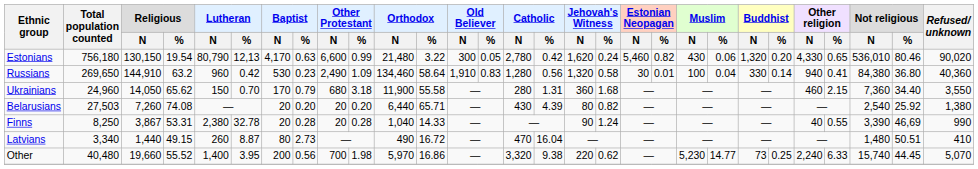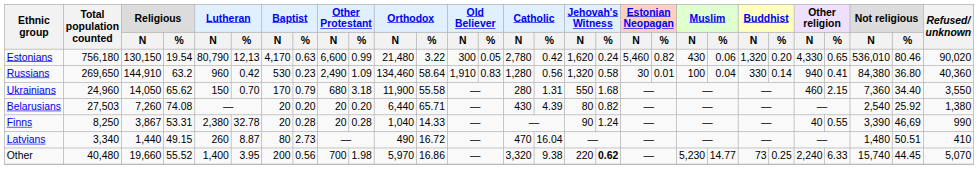Ukrainians | Jehovah's Witness / N: 360 -> 550
Other | Jehovah's Witness / %: normal -> bold
